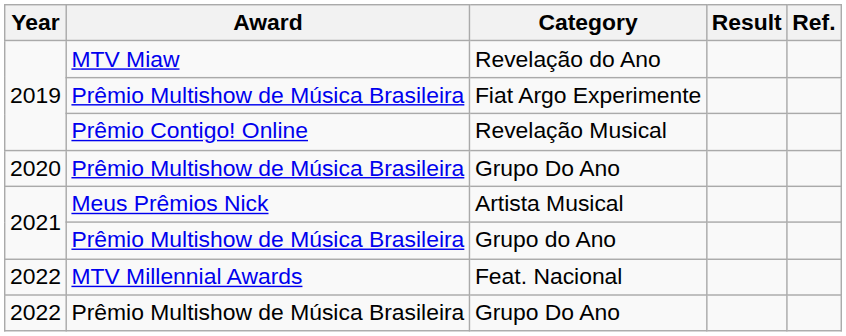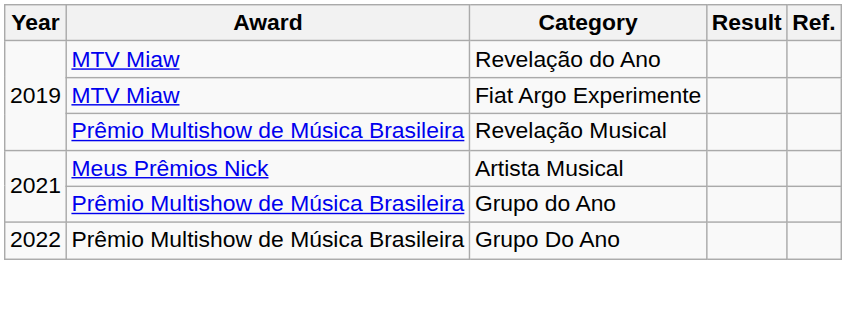Fiat Argo Experimente | Award: Prêmio Multishow de Música Brasileira -> MTV Miaw
Revelação Musical | Award: Prêmio Contigo! Online -> Prêmio Multishow de Música Brasileira
- row: 2020 | Prêmio Multishow de Música Brasileira | Grupo Do Ano
- row: 2022 | MTV Millennial Awards | Feat. Nacional
